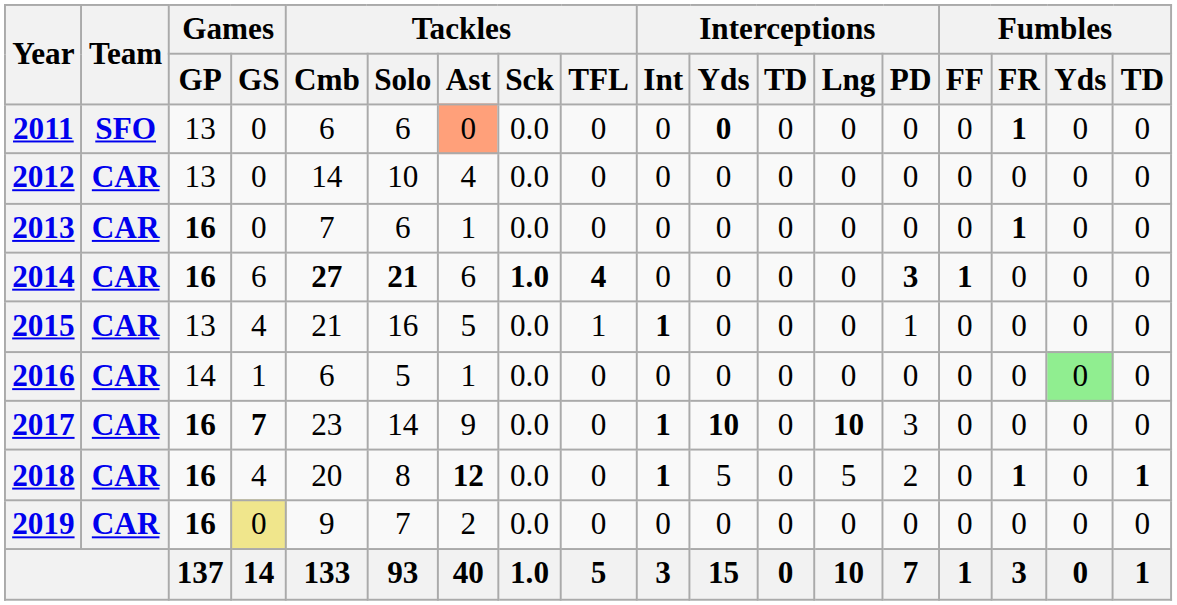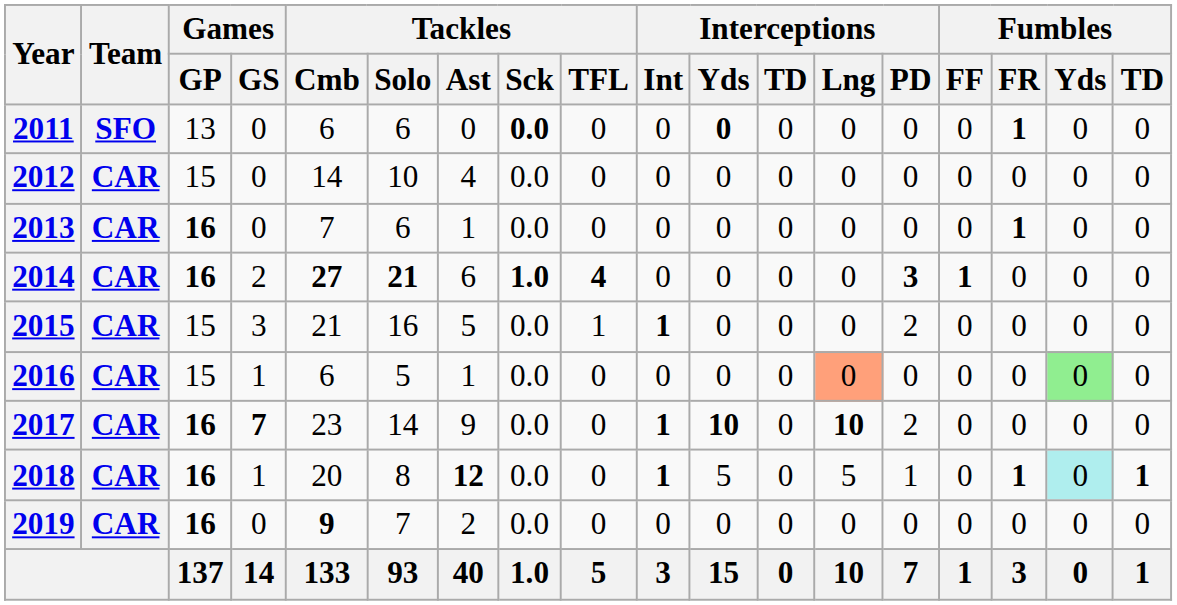2011 | Tackles / Ast: lightsalmon background -> no background
2011 | Tackles / Sck: normal -> bold
2012 | Games / GP: 13 -> 15
2014 | Games / GS: 6 -> 2
2015 | Games / GP: 13 -> 15
2015 | Games / GS: 4 -> 3
2015 | Interceptions / PD: 1 -> 2
2016 | Games / GP: 14 -> 15
2016 | Interceptions / Lng: no background -> lightsalmon background
2017 | Interceptions / PD: 3 -> 2
2018 | Games / GS: 4 -> 1
2018 | Interceptions / PD: 2 -> 1
2018 | Fumbles / Yds: no background -> paleturquoise background
2019 | Games / GS: khaki background -> no background
2019 | Tackles / Cmb: normal -> bold
